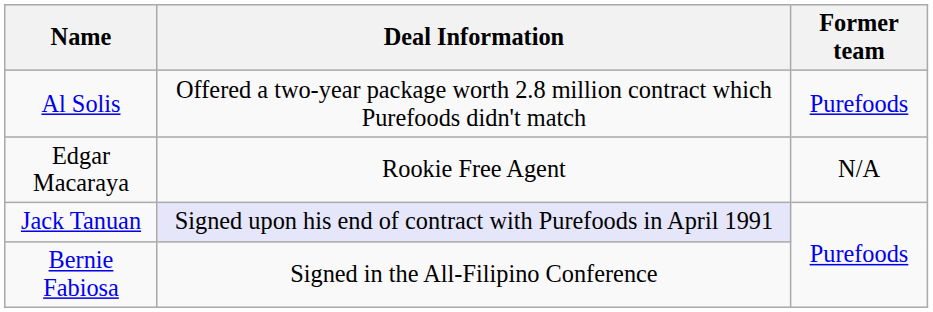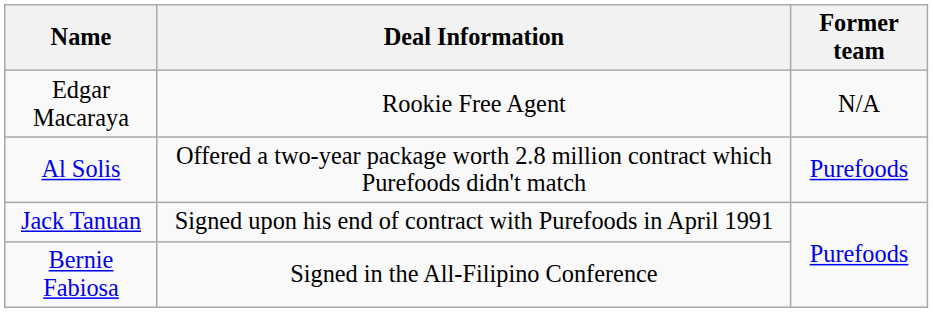rows swapped: Al Solis <-> Edgar Macaraya
Jack Tanuan | Deal Information: lavender background -> no background
